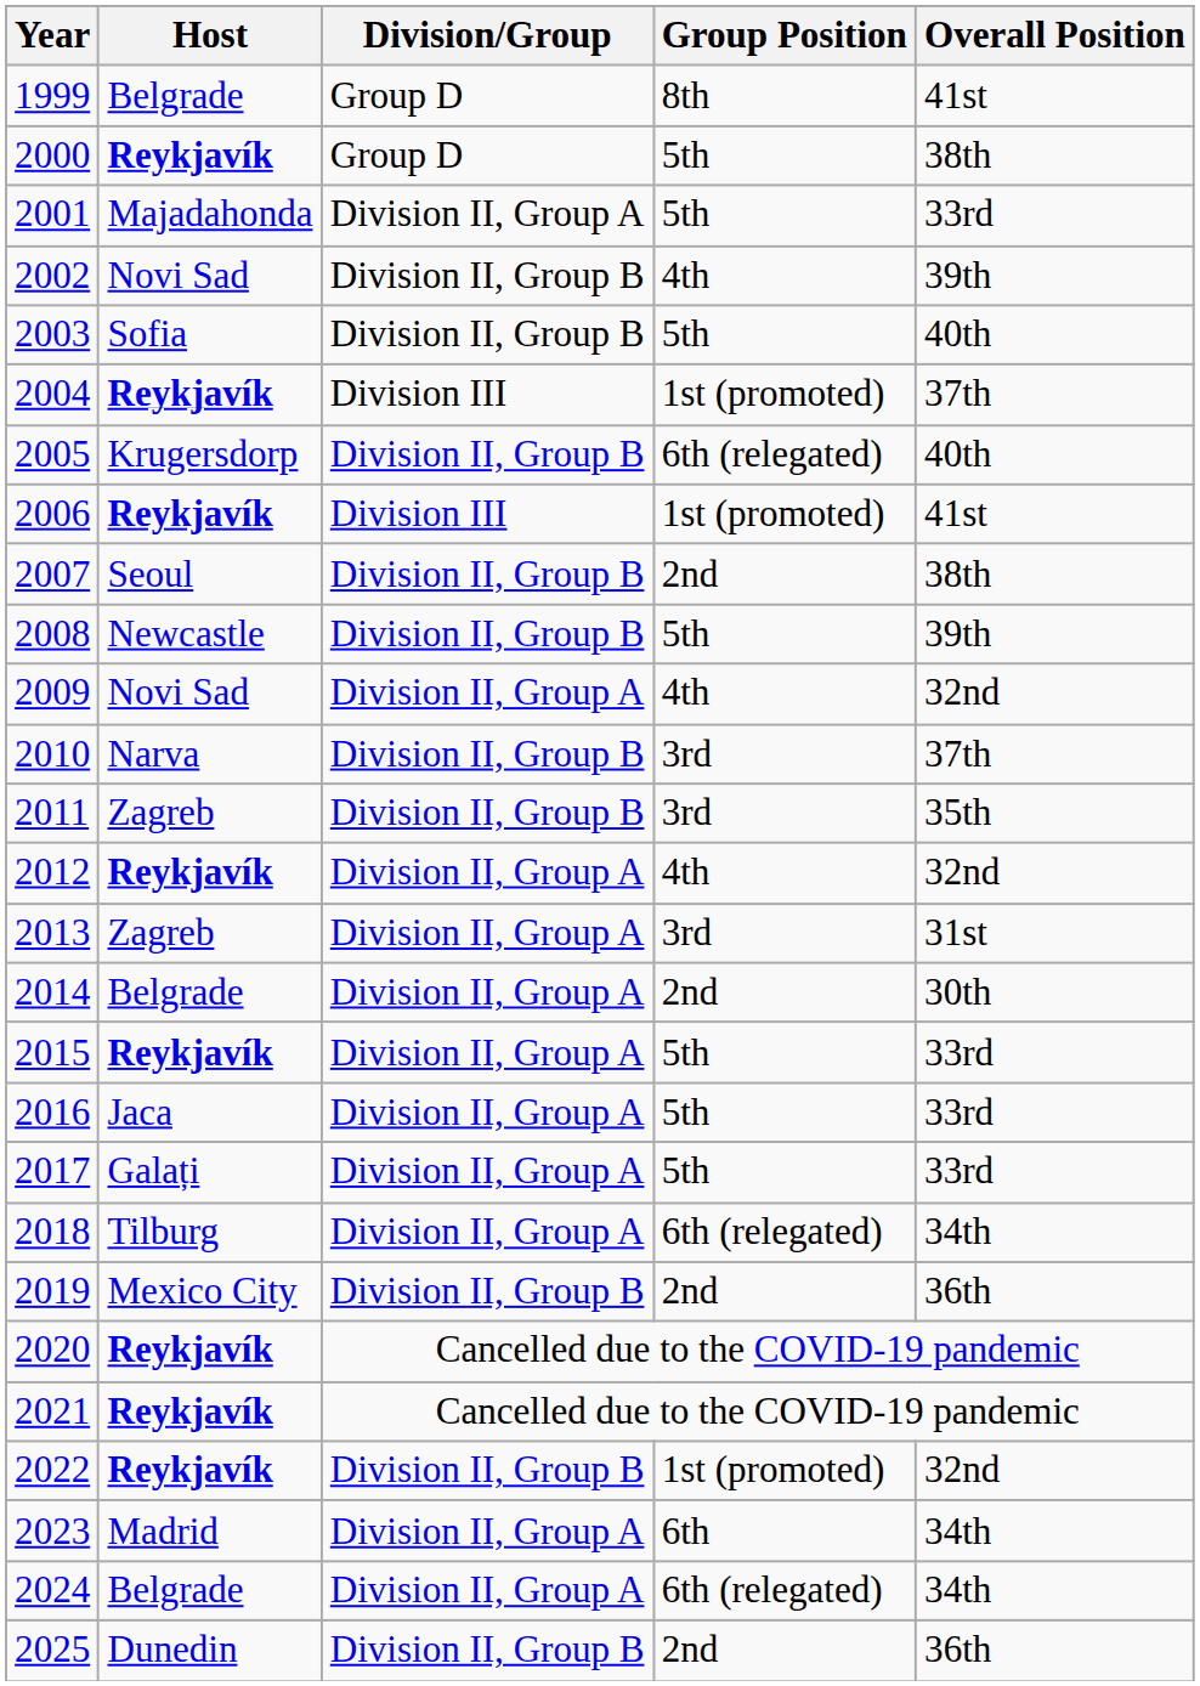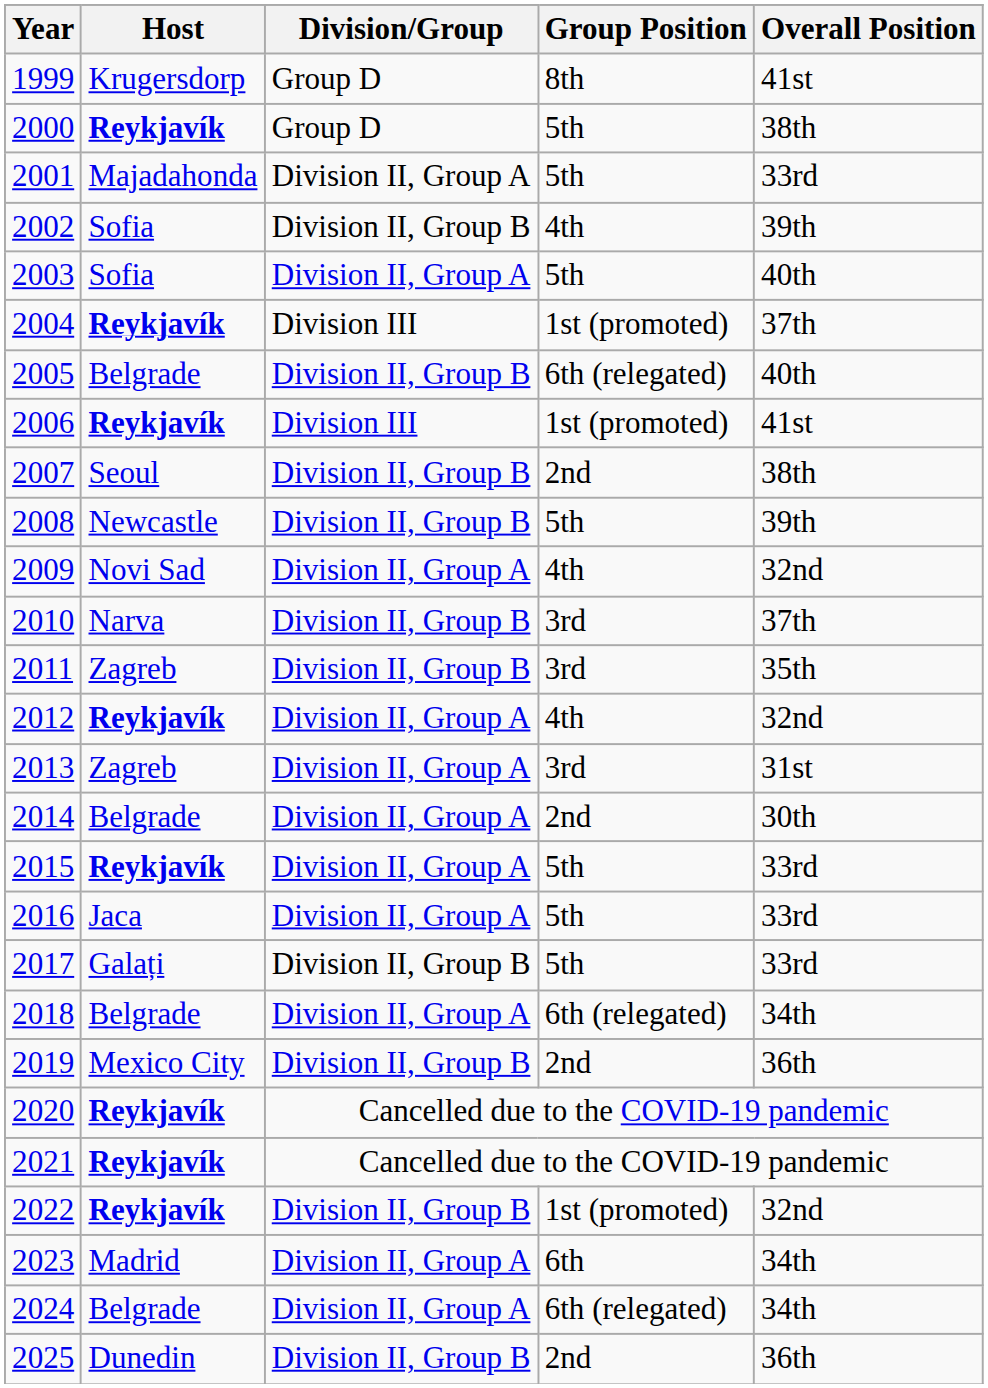1999 | Host: Belgrade -> Krugersdorp
2002 | Host: Novi Sad -> Sofia
2003 | Division/Group: Division II, Group B -> Division II, Group A
2005 | Host: Krugersdorp -> Belgrade
2017 | Division/Group: Division II, Group A -> Division II, Group B
2018 | Host: Tilburg -> Belgrade
